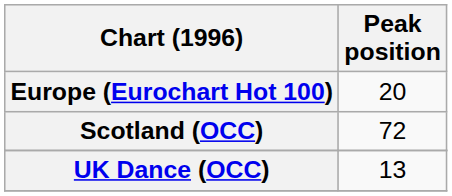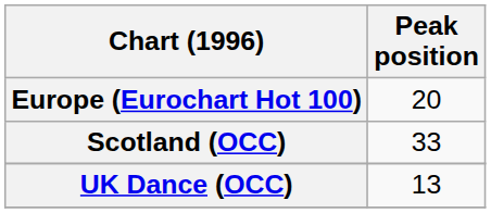Scotland (OCC) | Peak position: 72 -> 33
